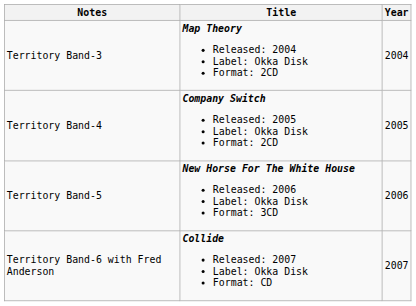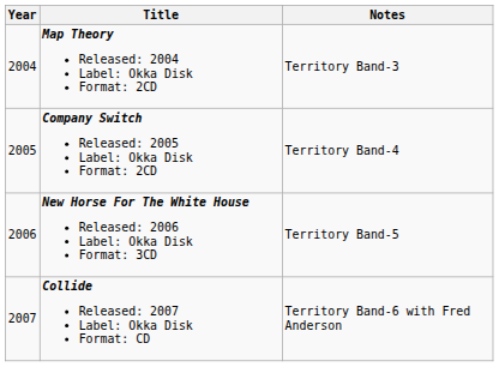columns swapped: Year <-> Notes
